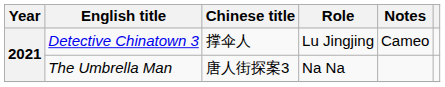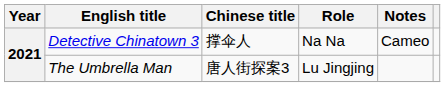Detective Chinatown 3 | Role: Lu Jingjing -> Na Na
The Umbrella Man | Role: Na Na -> Lu Jingjing
